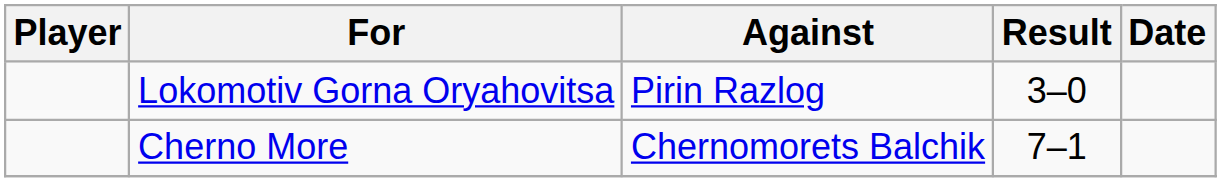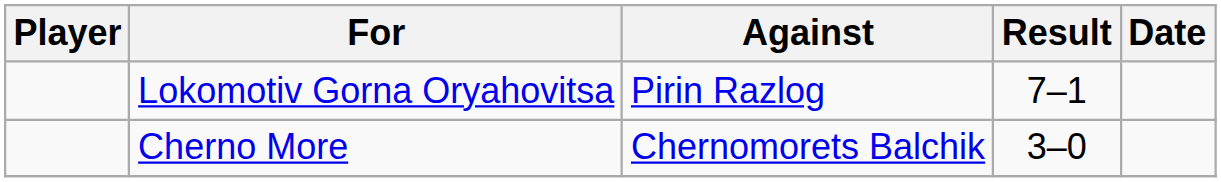Lokomotiv Gorna Oryahovitsa | Result: 3–0 -> 7–1
Cherno More | Result: 7–1 -> 3–0
